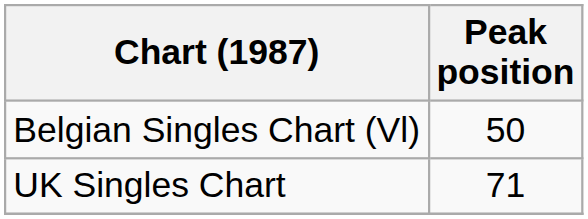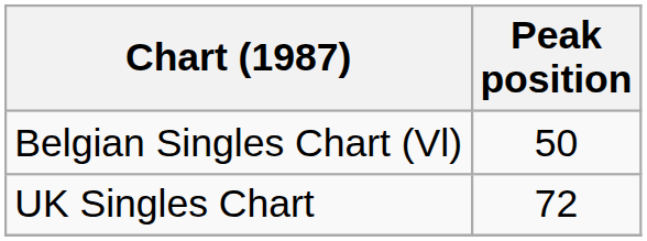UK Singles Chart | Peak position: 71 -> 72
